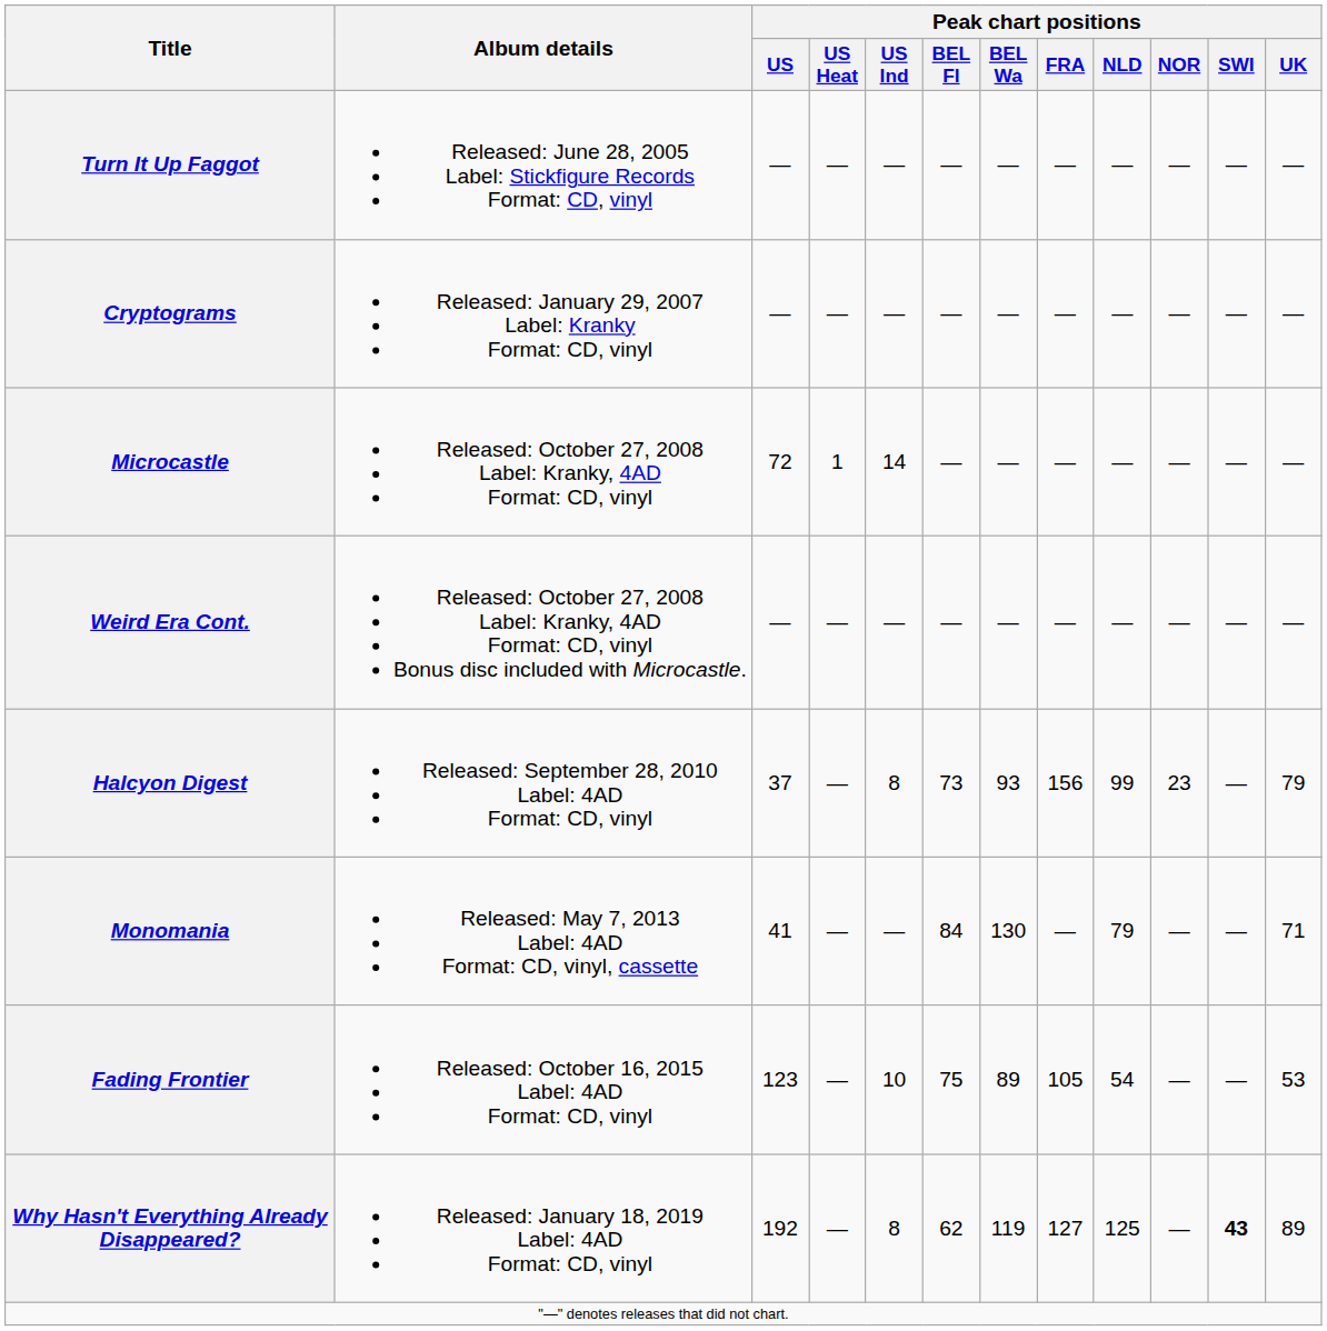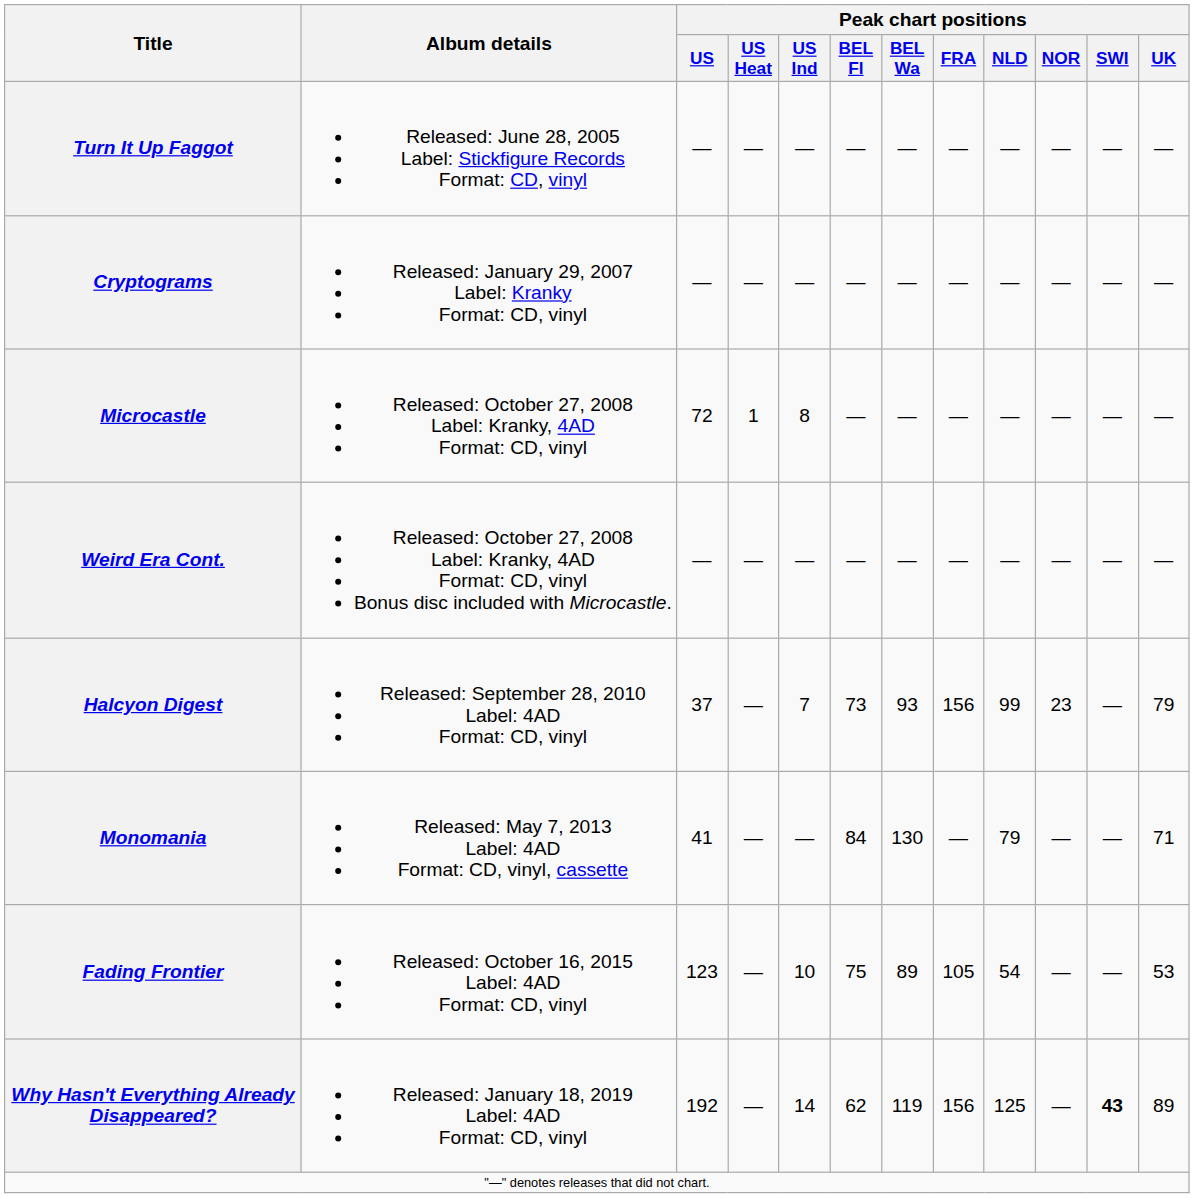Microcastle | Peak chart positions / US Ind: 14 -> 8
Halcyon Digest | Peak chart positions / US Ind: 8 -> 7
Why Hasn't Everything Already Disappeared? | Peak chart positions / US Ind: 8 -> 14
Why Hasn't Everything Already Disappeared? | Peak chart positions / FRA: 127 -> 156
